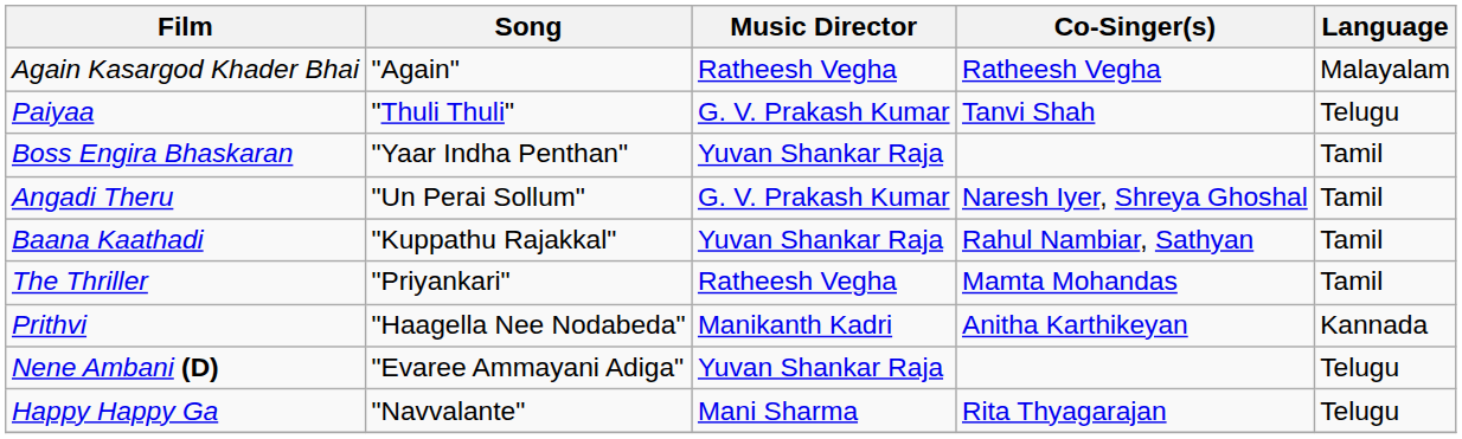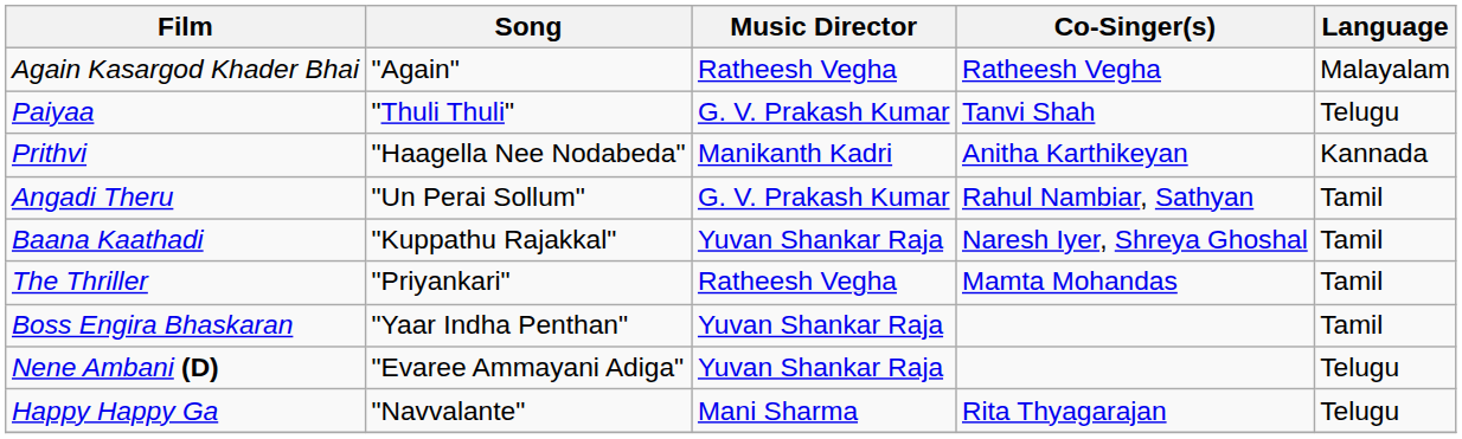rows swapped: Prithvi <-> Boss Engira Bhaskaran
Angadi Theru | Co-Singer(s): Naresh Iyer, Shreya Ghoshal -> Rahul Nambiar, Sathyan
Baana Kaathadi | Co-Singer(s): Rahul Nambiar, Sathyan -> Naresh Iyer, Shreya Ghoshal
